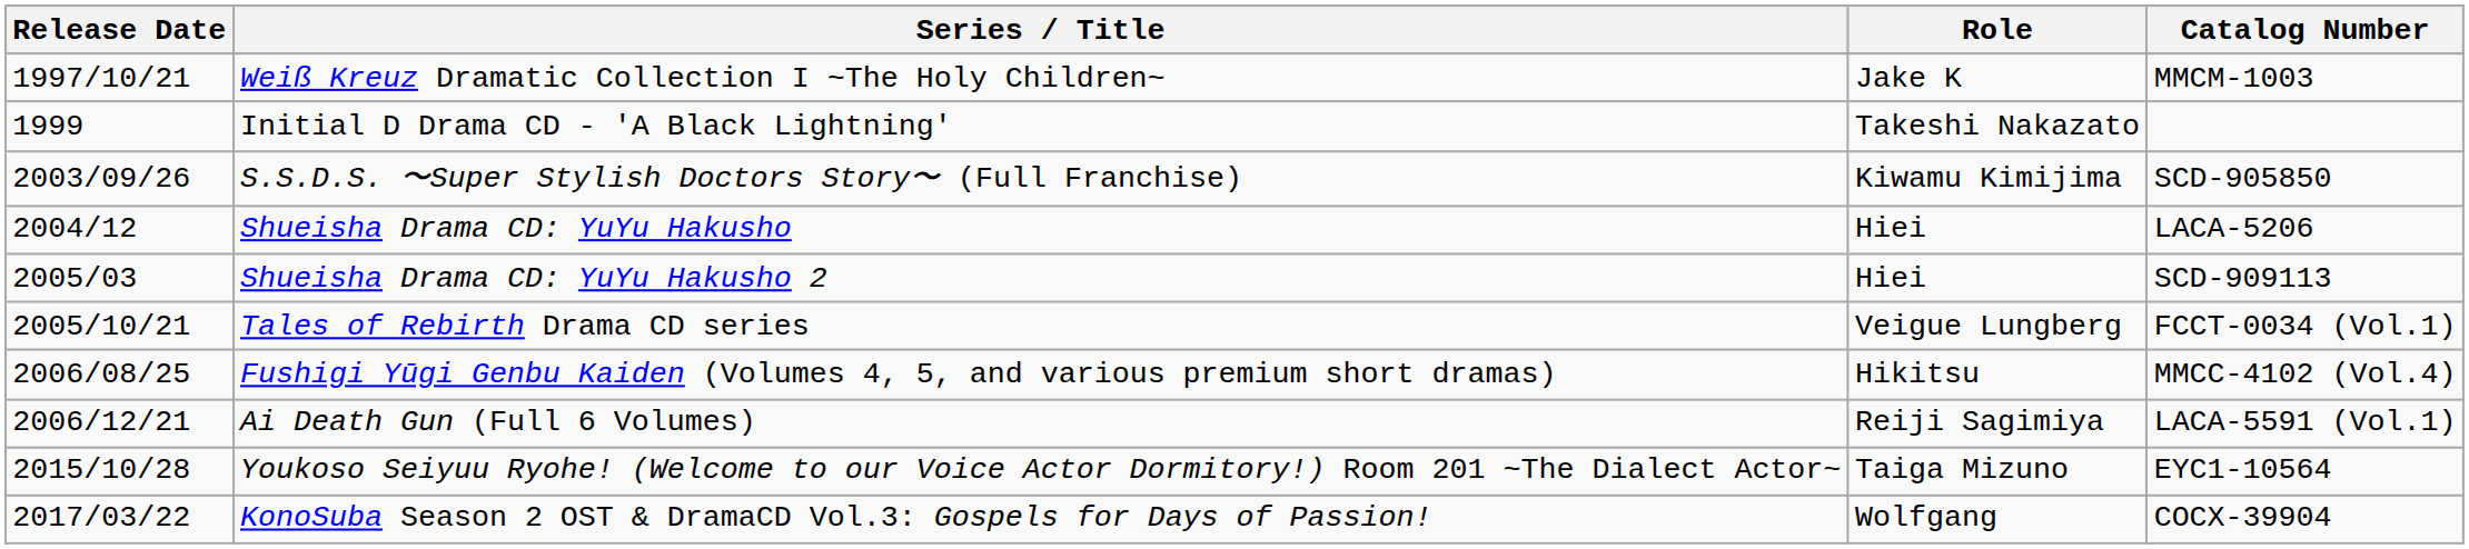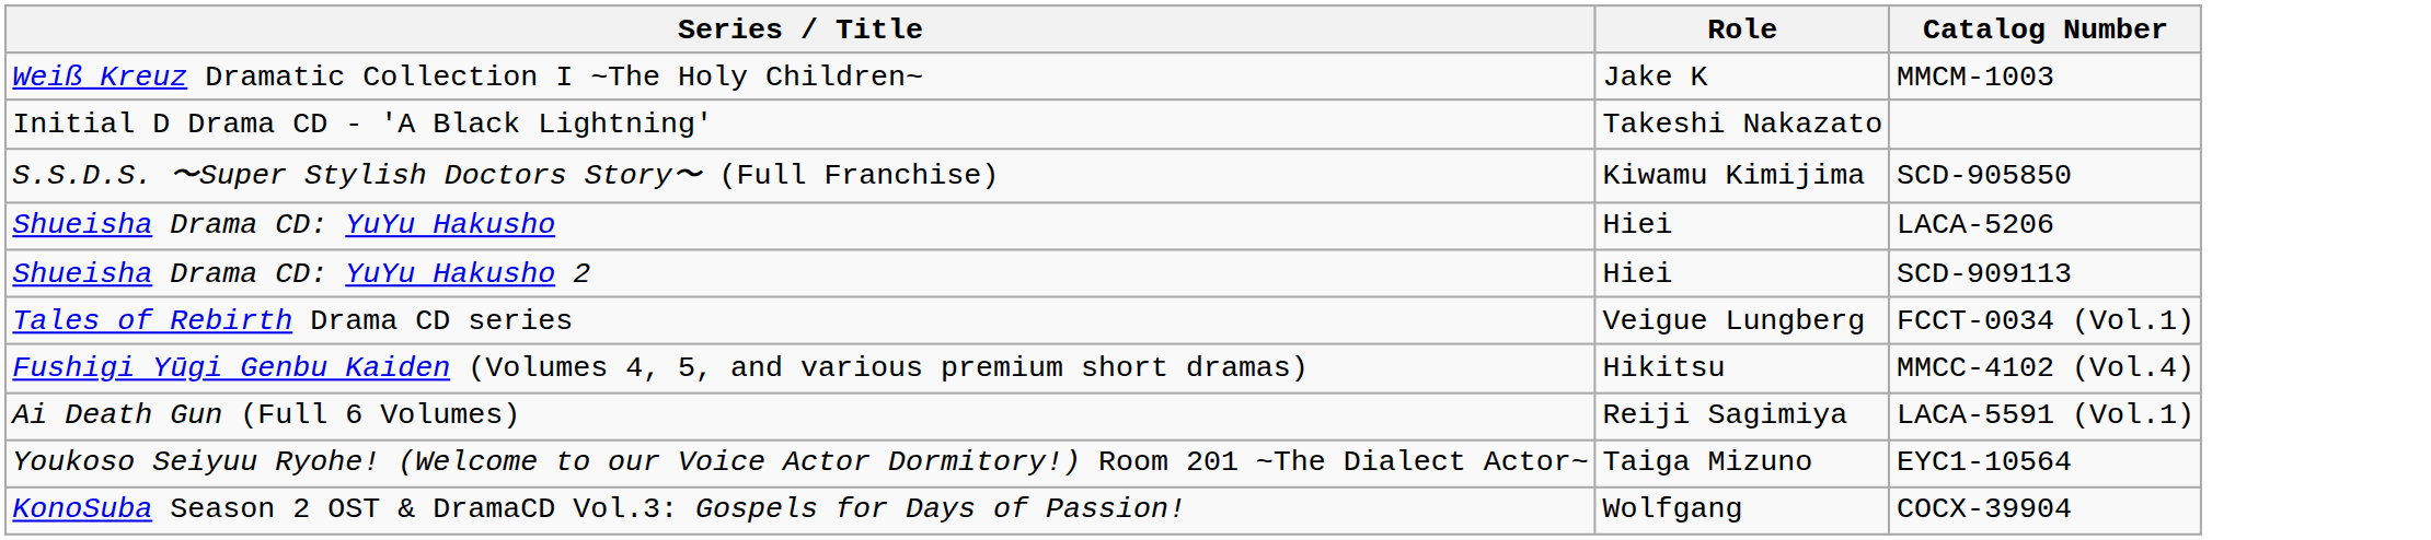- column: Release Date | 1997/10/21 | 1999 | 2003/09/26 | 2004/12 | 2005/03 | 2005/10/21 | 2006/08/25 | 2006/12/21 | 2015/10/28 | 2017/03/22
